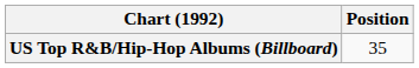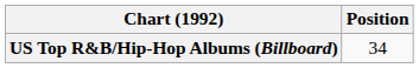US Top R&B/Hip-Hop Albums (Billboard) | Position: 35 -> 34
